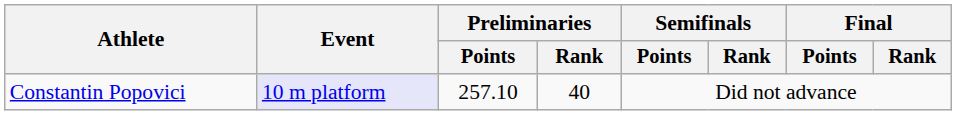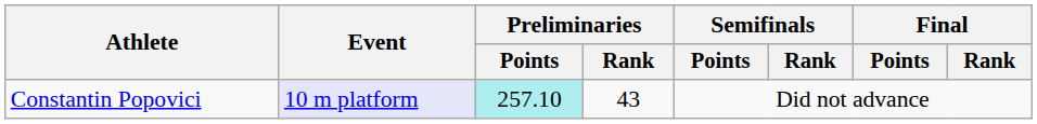Constantin Popovici | Preliminaries / Points: no background -> paleturquoise background
Constantin Popovici | Preliminaries / Rank: 40 -> 43
